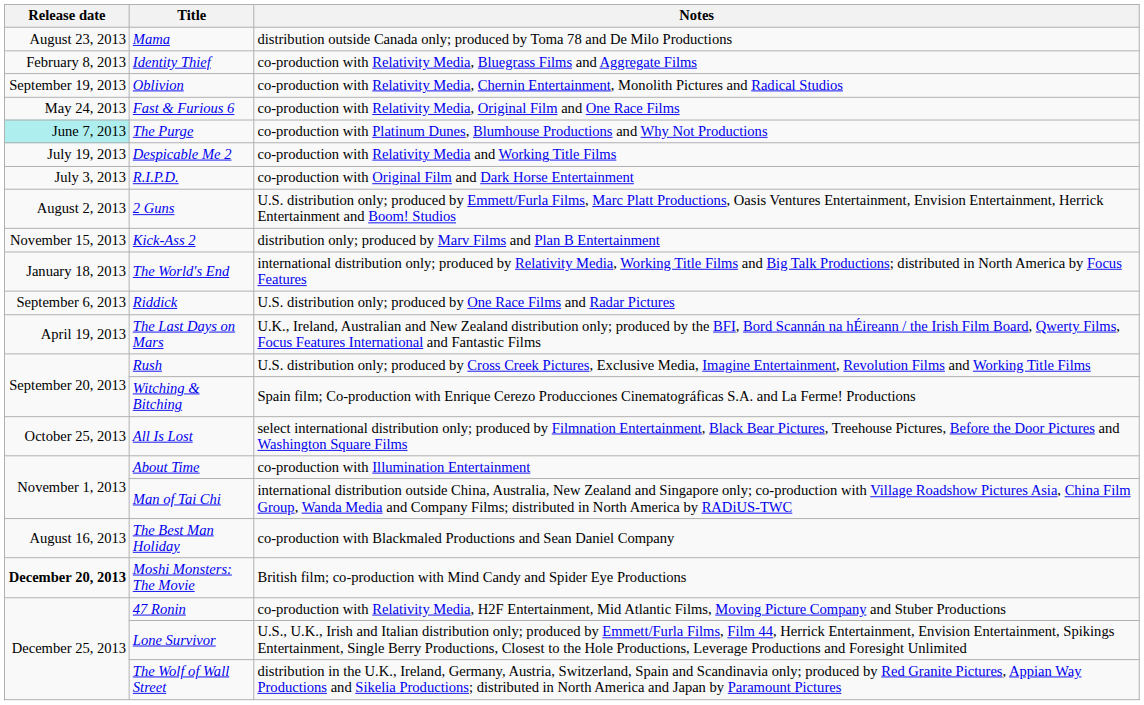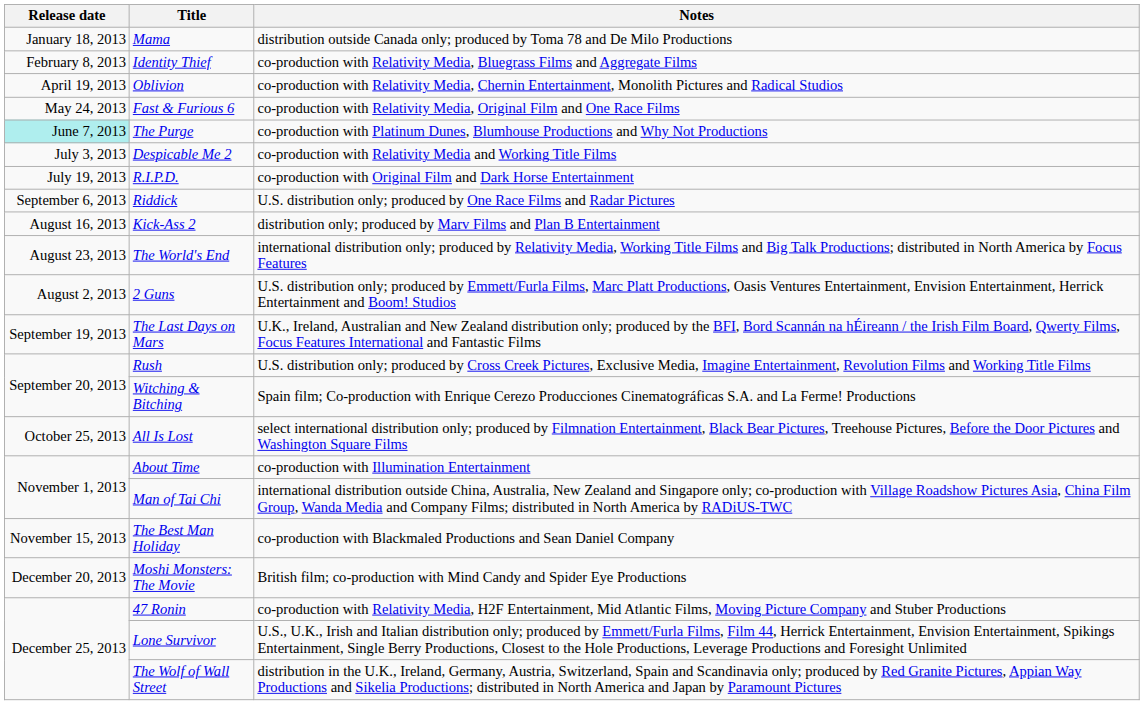Mama | Release date: August 23, 2013 -> January 18, 2013
Oblivion | Release date: September 19, 2013 -> April 19, 2013
Despicable Me 2 | Release date: July 19, 2013 -> July 3, 2013
R.I.P.D. | Release date: July 3, 2013 -> July 19, 2013
rows swapped: 2 Guns <-> Riddick
Kick-Ass 2 | Release date: November 15, 2013 -> August 16, 2013
The World's End | Release date: January 18, 2013 -> August 23, 2013
The Last Days on Mars | Release date: April 19, 2013 -> September 19, 2013
The Best Man Holiday | Release date: August 16, 2013 -> November 15, 2013
Moshi Monsters: The Movie | Release date: bold -> normal
